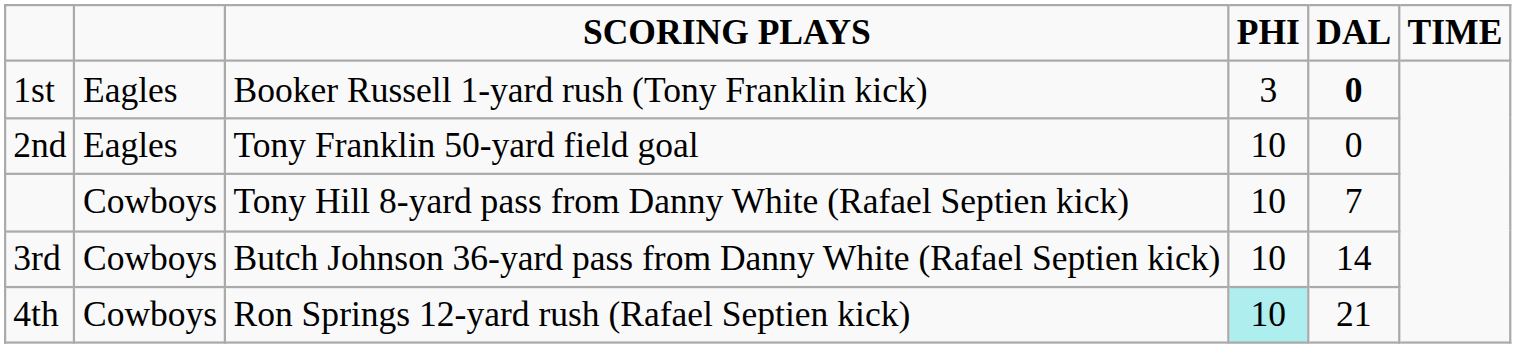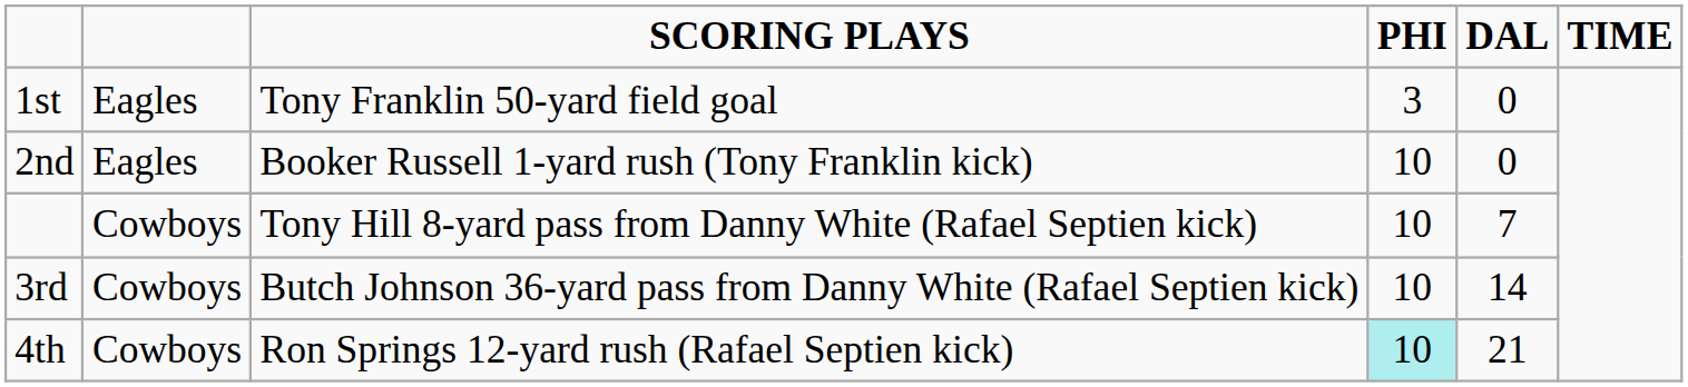1st | SCORING PLAYS: Booker Russell 1-yard rush (Tony Franklin kick) -> Tony Franklin 50-yard field goal
1st | DAL: bold -> normal
2nd | SCORING PLAYS: Tony Franklin 50-yard field goal -> Booker Russell 1-yard rush (Tony Franklin kick)
